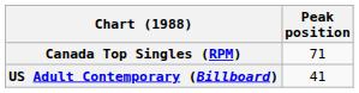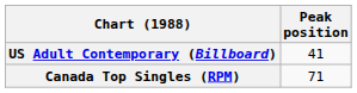rows swapped: Canada Top Singles (RPM) <-> US Adult Contemporary (Billboard)
